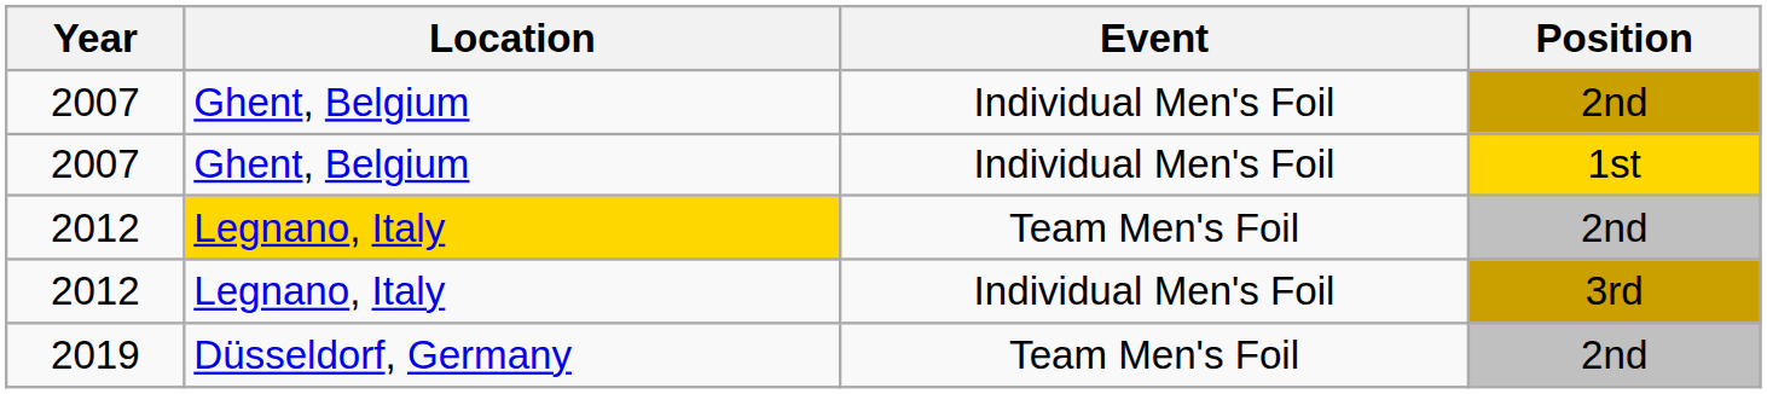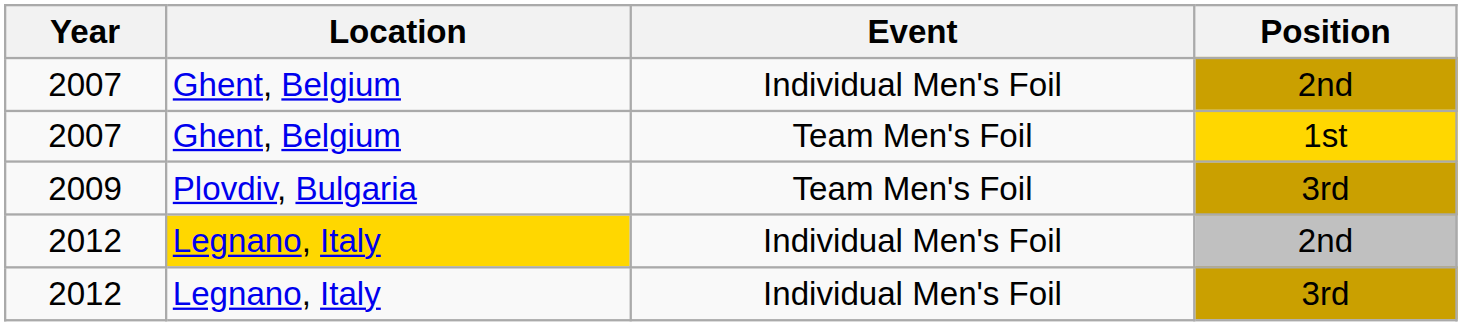2007 / 1st | Event: Individual Men's Foil -> Team Men's Foil
+ row: 2009 | Plovdiv, Bulgaria | Team Men's Foil | 3rd
2012 / 2nd | Event: Team Men's Foil -> Individual Men's Foil
- row: 2019 | Düsseldorf, Germany | Team Men's Foil | 2nd
